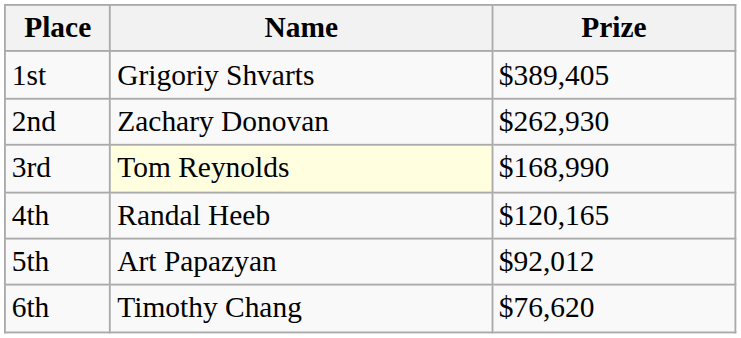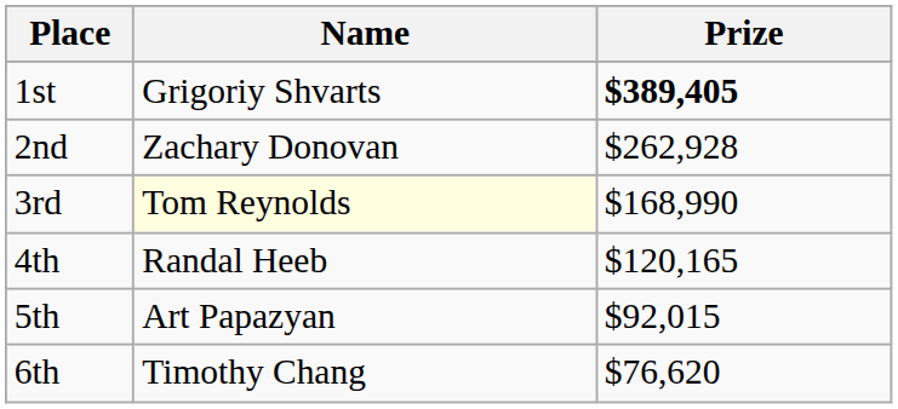1st | Prize: normal -> bold
2nd | Prize: $262,930 -> $262,928
5th | Prize: $92,012 -> $92,015
